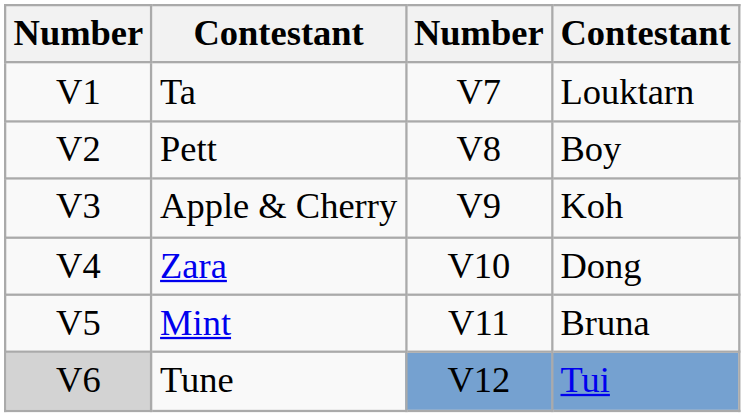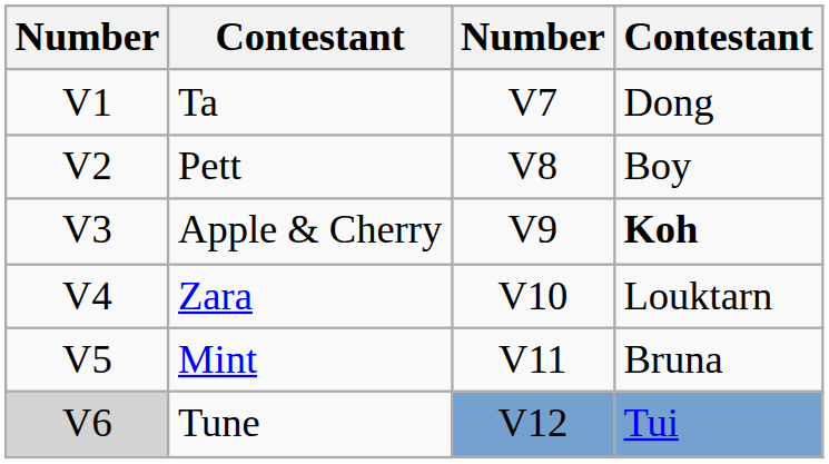Ta | column 4: Louktarn -> Dong
Apple & Cherry | column 4: normal -> bold
Zara | column 4: Dong -> Louktarn
